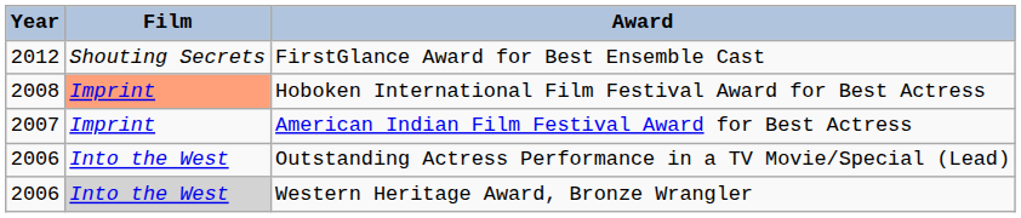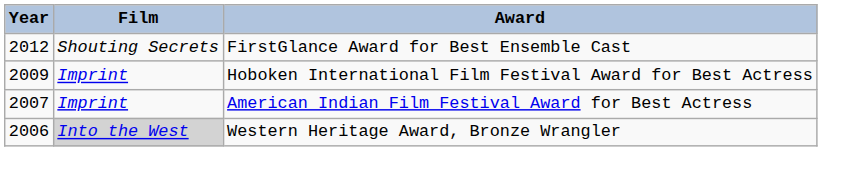Hoboken International Film Festival Award for Best Actress | Year: 2008 -> 2009
Hoboken International Film Festival Award for Best Actress | Film: lightsalmon background -> no background
- row: 2006 | Into the West | Outstanding Actress Performance in a TV Movie/Special (Lead)
